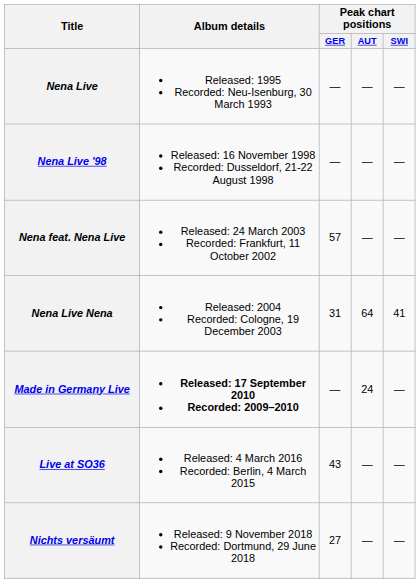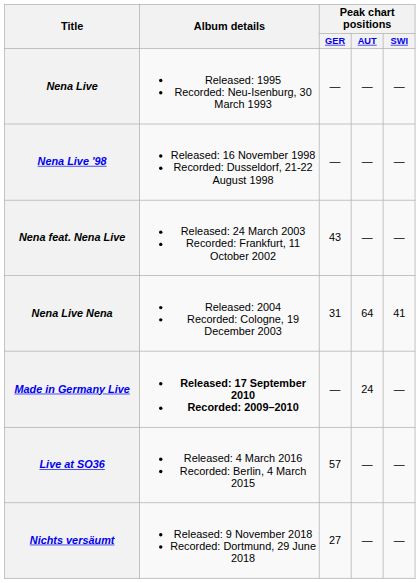Nena feat. Nena Live | Peak chart positions / GER: 57 -> 43
Live at SO36 | Peak chart positions / GER: 43 -> 57
